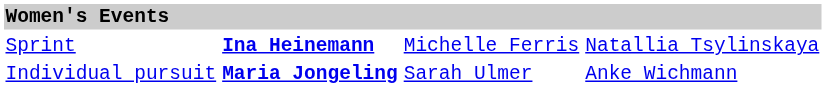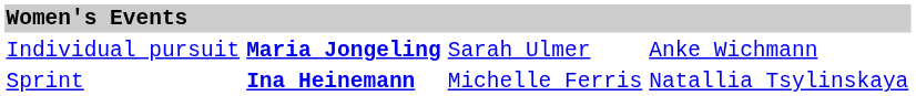rows swapped: Sprint <-> Individual pursuit
